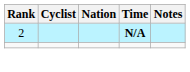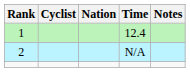+ row: 1 | 12.4
2 | Time: bold -> normal
